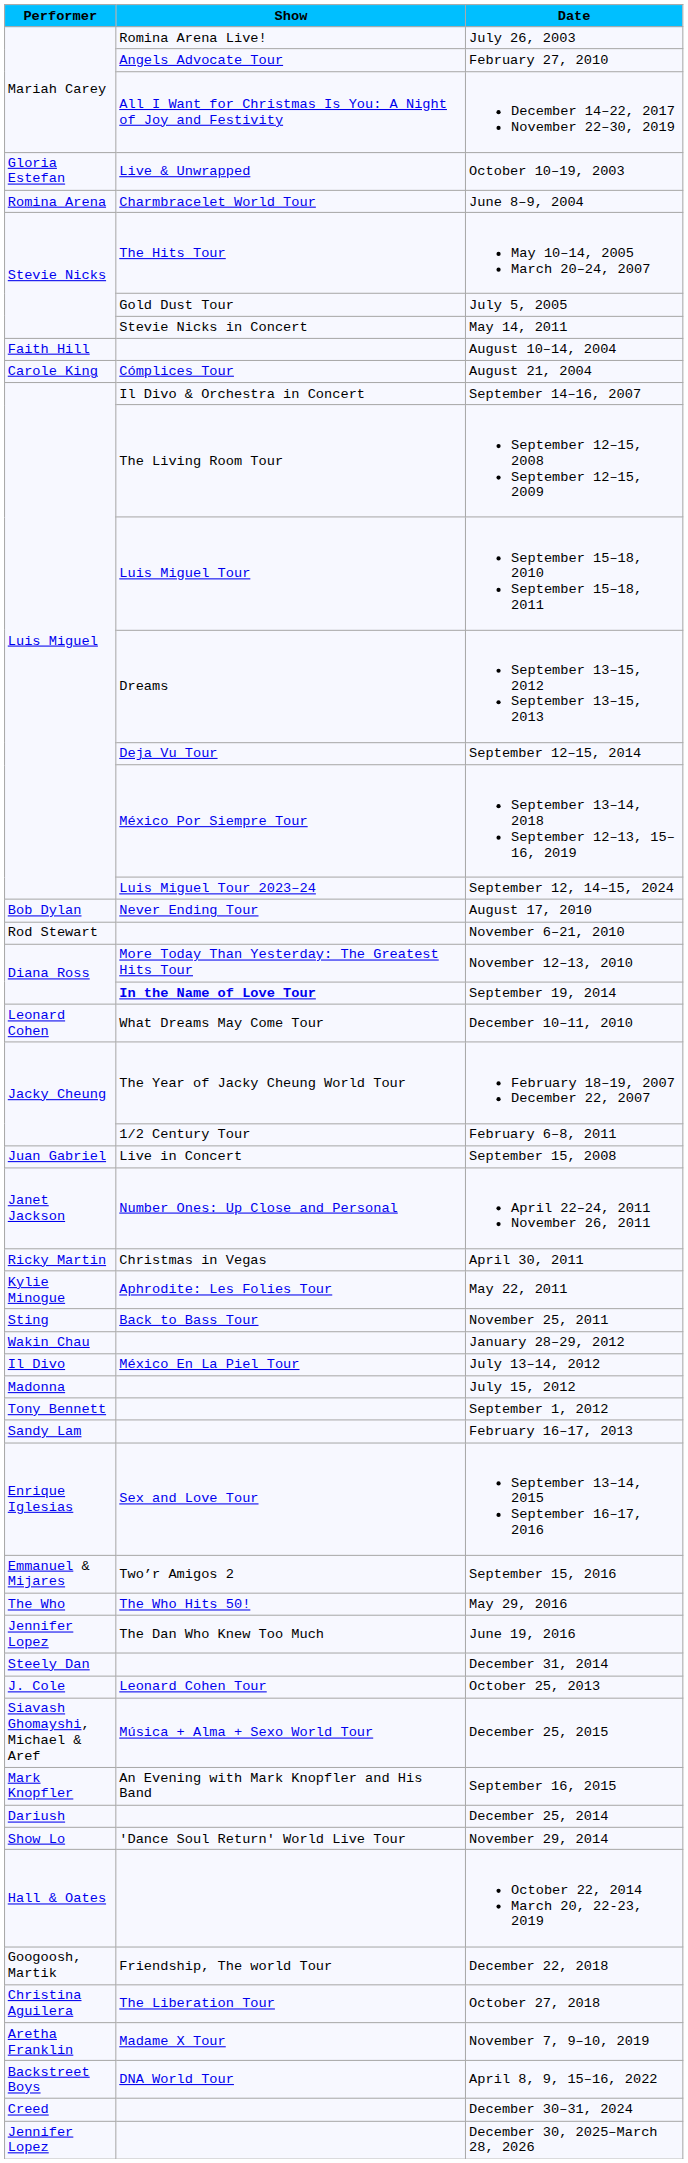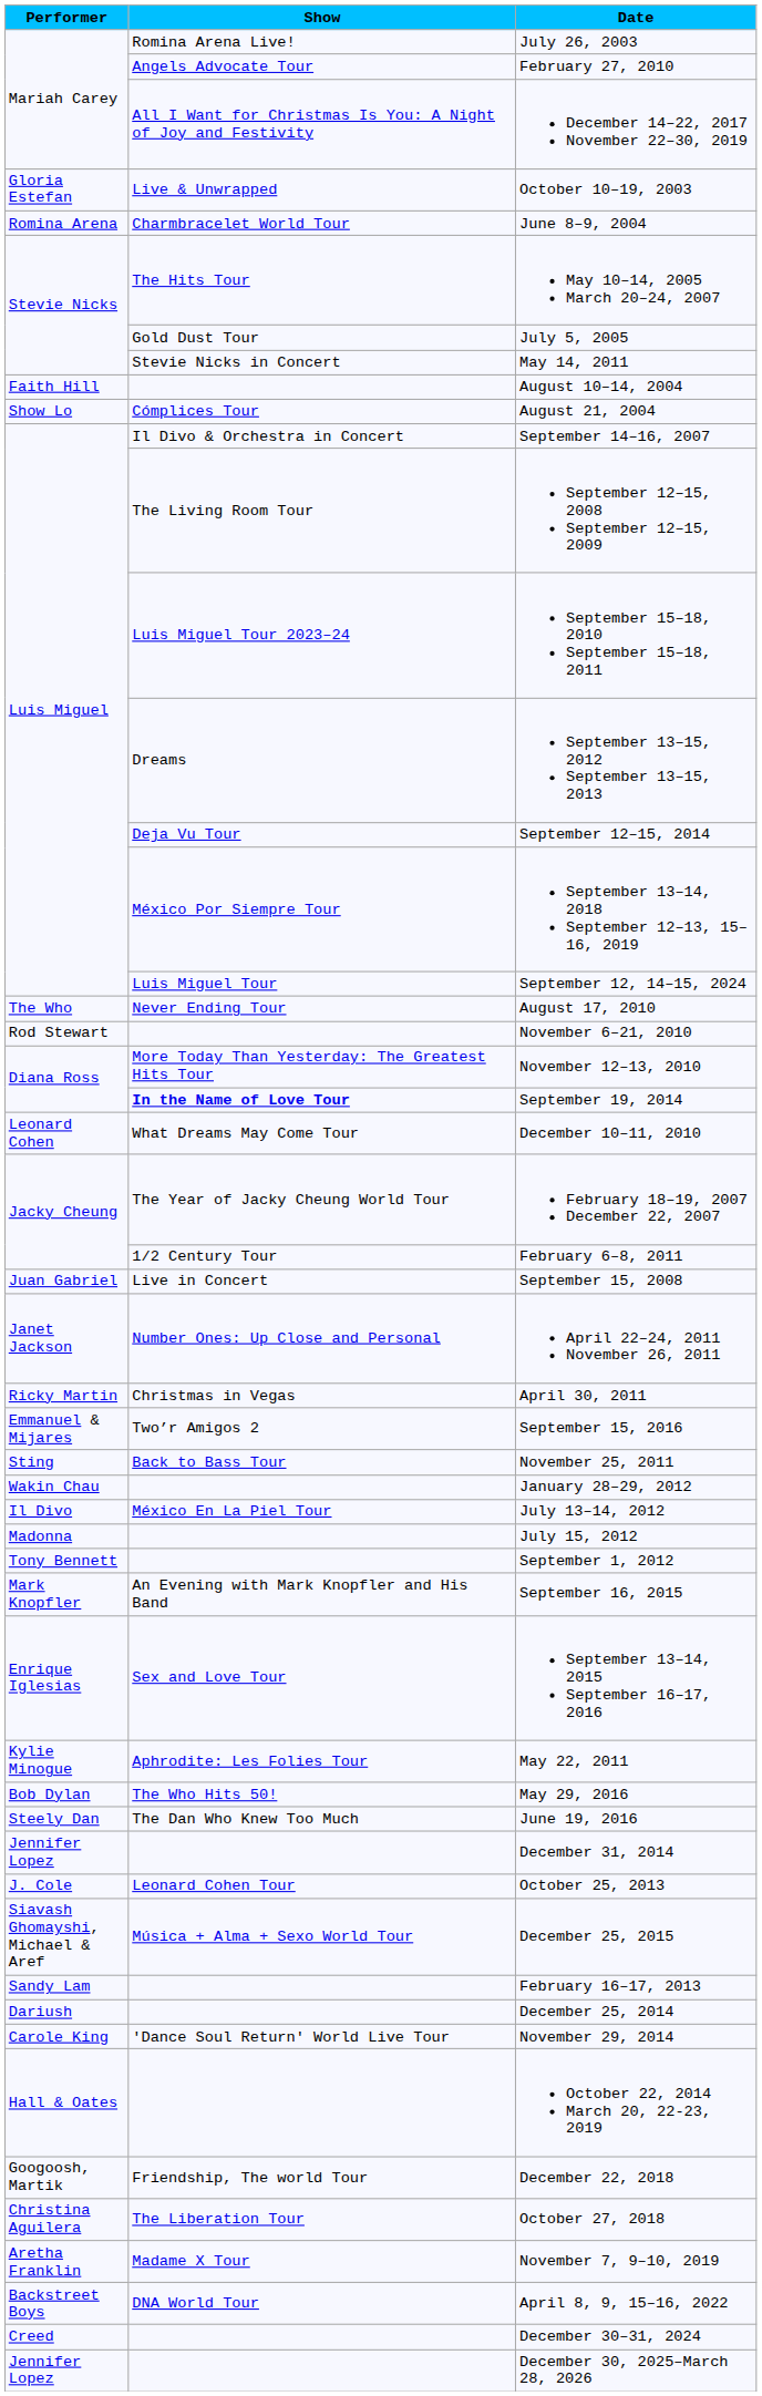August 21, 2004 | Performer: Carole King -> Show Lo
September 15–18, 2010 September 15–18, 2011 | Show: Luis Miguel Tour -> Luis Miguel Tour 2023–24
September 12, 14–15, 2024 | Show: Luis Miguel Tour 2023–24 -> Luis Miguel Tour
August 17, 2010 | Performer: Bob Dylan -> The Who
rows swapped: May 22, 2011 <-> September 15, 2016
rows swapped: February 16–17, 2013 <-> September 16, 2015
May 29, 2016 | Performer: The Who -> Bob Dylan
June 19, 2016 | Performer: Jennifer Lopez -> Steely Dan
December 31, 2014 | Performer: Steely Dan -> Jennifer Lopez
November 29, 2014 | Performer: Show Lo -> Carole King
